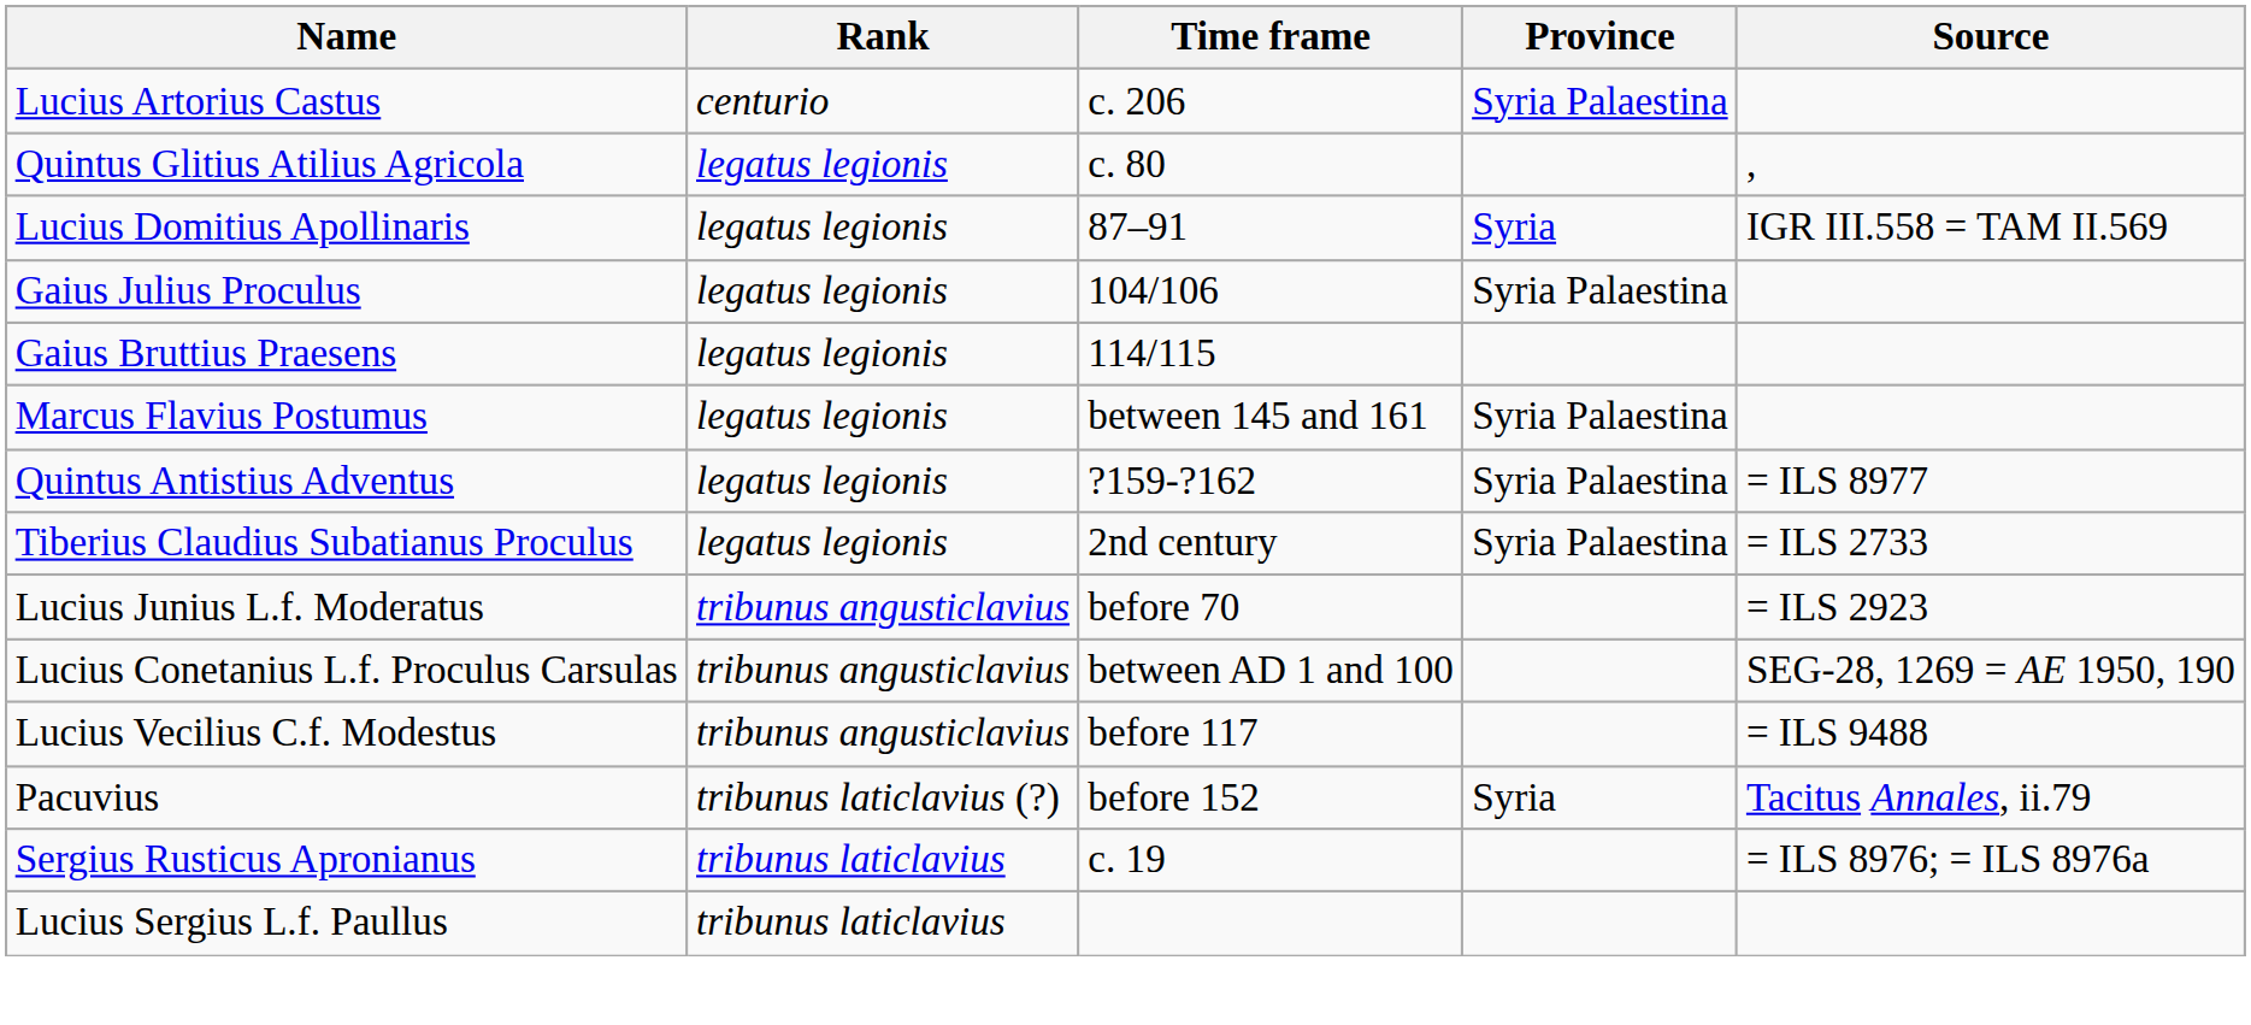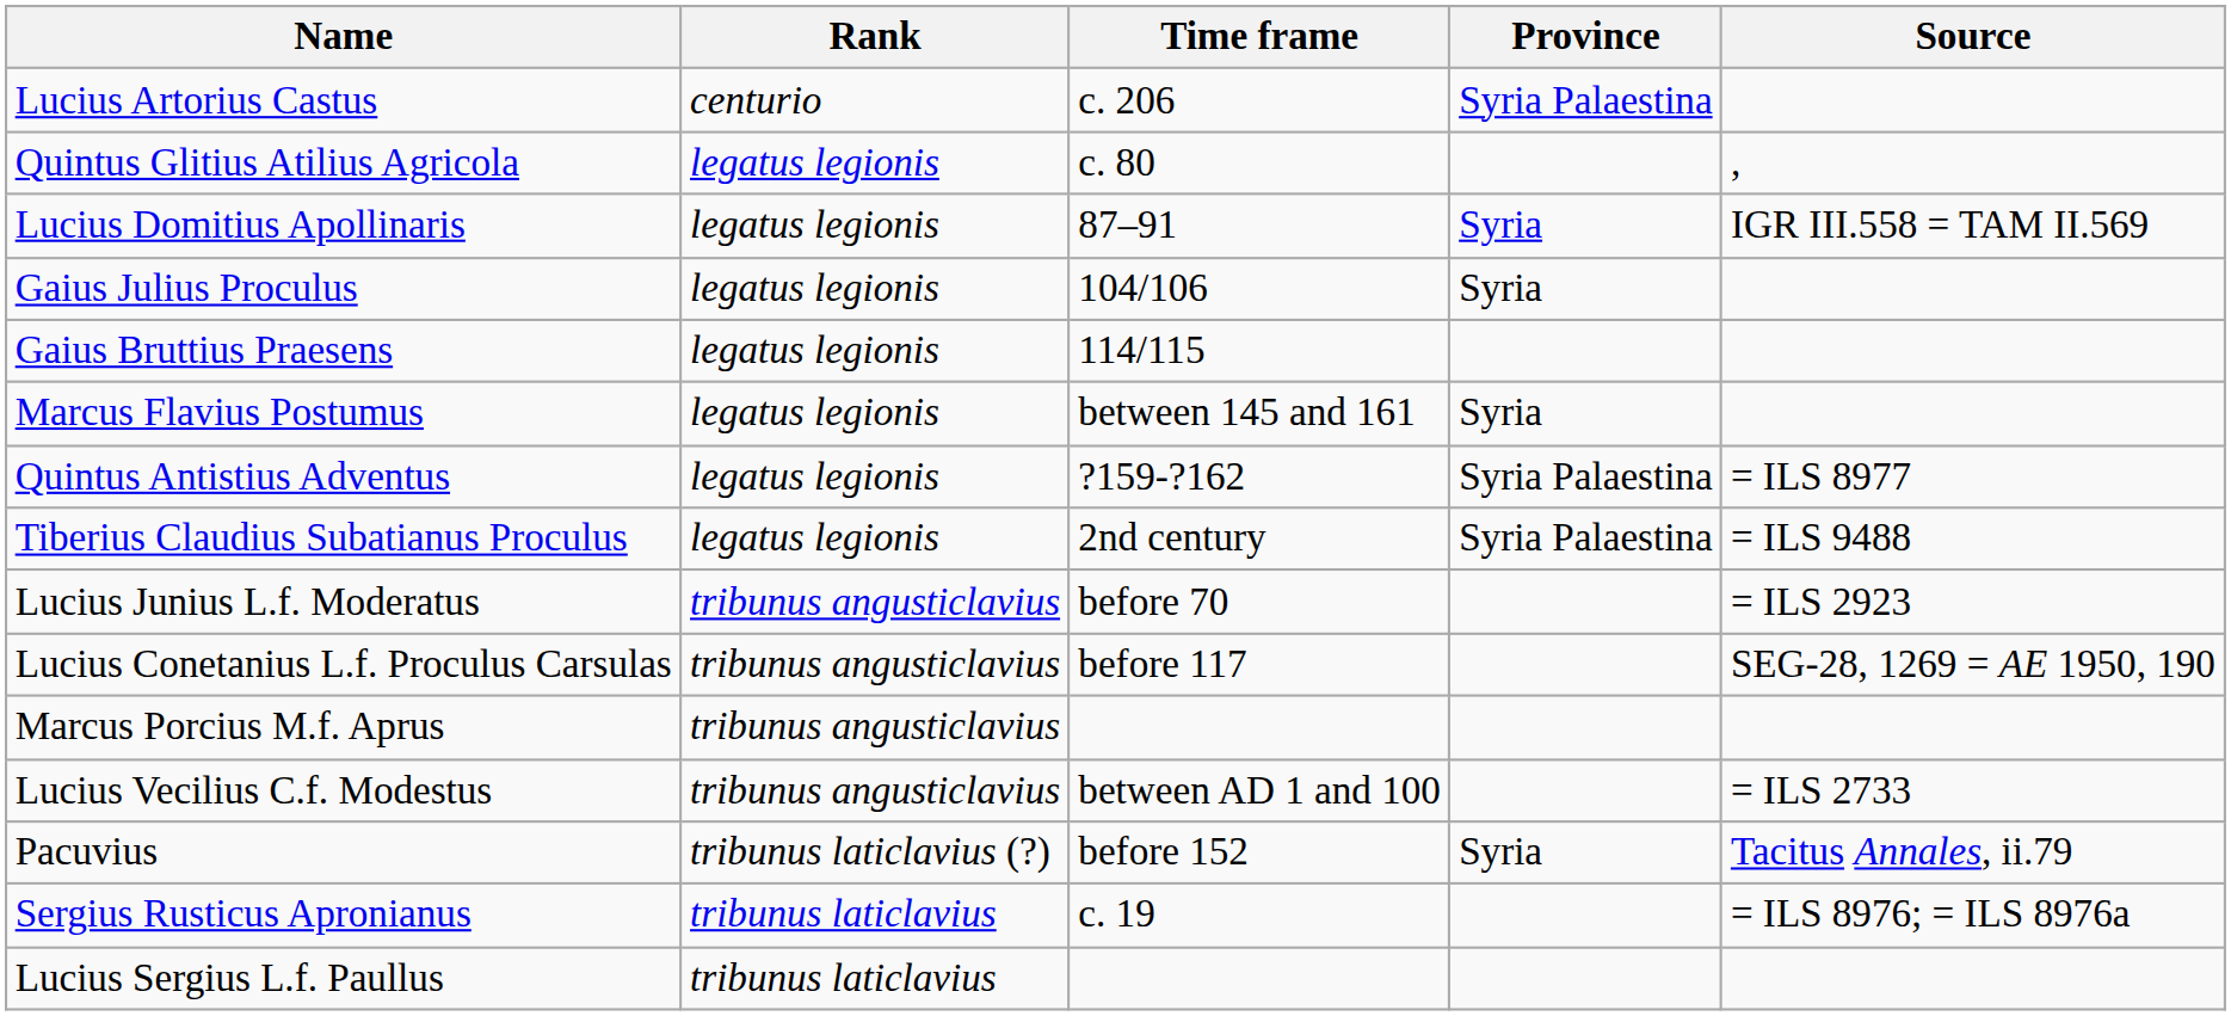Gaius Julius Proculus | Province: Syria Palaestina -> Syria
Marcus Flavius Postumus | Province: Syria Palaestina -> Syria
Tiberius Claudius Subatianus Proculus | Source: = ILS 2733 -> = ILS 9488
Lucius Conetanius L.f. Proculus Carsulas | Time frame: between AD 1 and 100 -> before 117
+ row: Marcus Porcius M.f. Aprus | tribunus angusticlavius
Lucius Vecilius C.f. Modestus | Time frame: before 117 -> between AD 1 and 100
Lucius Vecilius C.f. Modestus | Source: = ILS 9488 -> = ILS 2733
